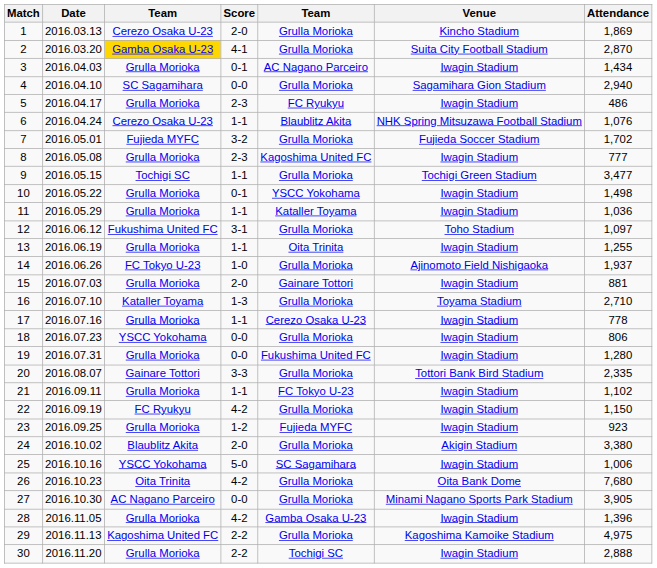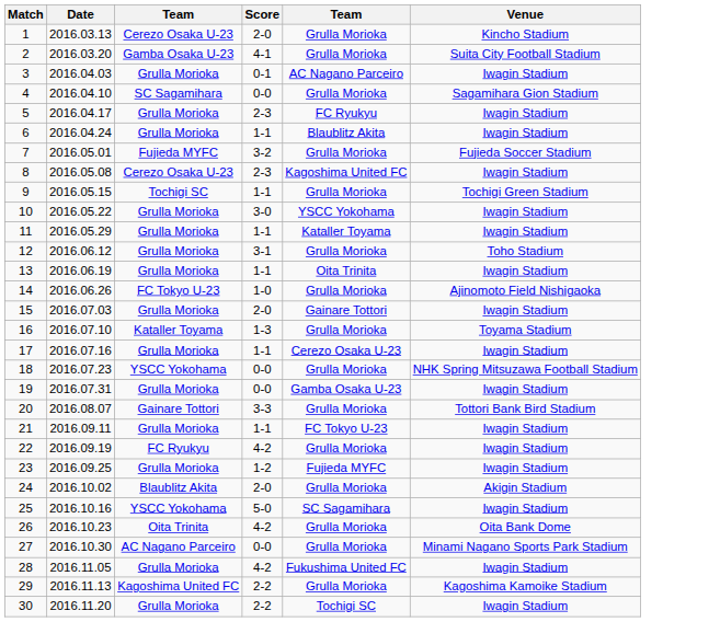- column: Attendance | 1,869 | 2,870 | 1,434 | 2,940 | 486 | 1,076 | 1,702 | 777 | 3,477 | 1,498 | 1,036 | 1,097 | 1,255 | 1,937 | 881 | 2,710 | 778 | 806 | 1,280 | 2,335 | 1,102 | 1,150 | 923 | 3,380 | 1,006 | 7,680 | 3,905 | 1,396 | 4,975 | 2,888
2 | column 3: gold background -> no background
6 | column 3: Cerezo Osaka U-23 -> Grulla Morioka
6 | Venue: NHK Spring Mitsuzawa Football Stadium -> Iwagin Stadium
8 | column 3: Grulla Morioka -> Cerezo Osaka U-23
10 | Score: 0-1 -> 3-0
12 | column 3: Fukushima United FC -> Grulla Morioka
18 | Venue: Iwagin Stadium -> NHK Spring Mitsuzawa Football Stadium
19 | column 5: Fukushima United FC -> Gamba Osaka U-23
28 | column 5: Gamba Osaka U-23 -> Fukushima United FC
